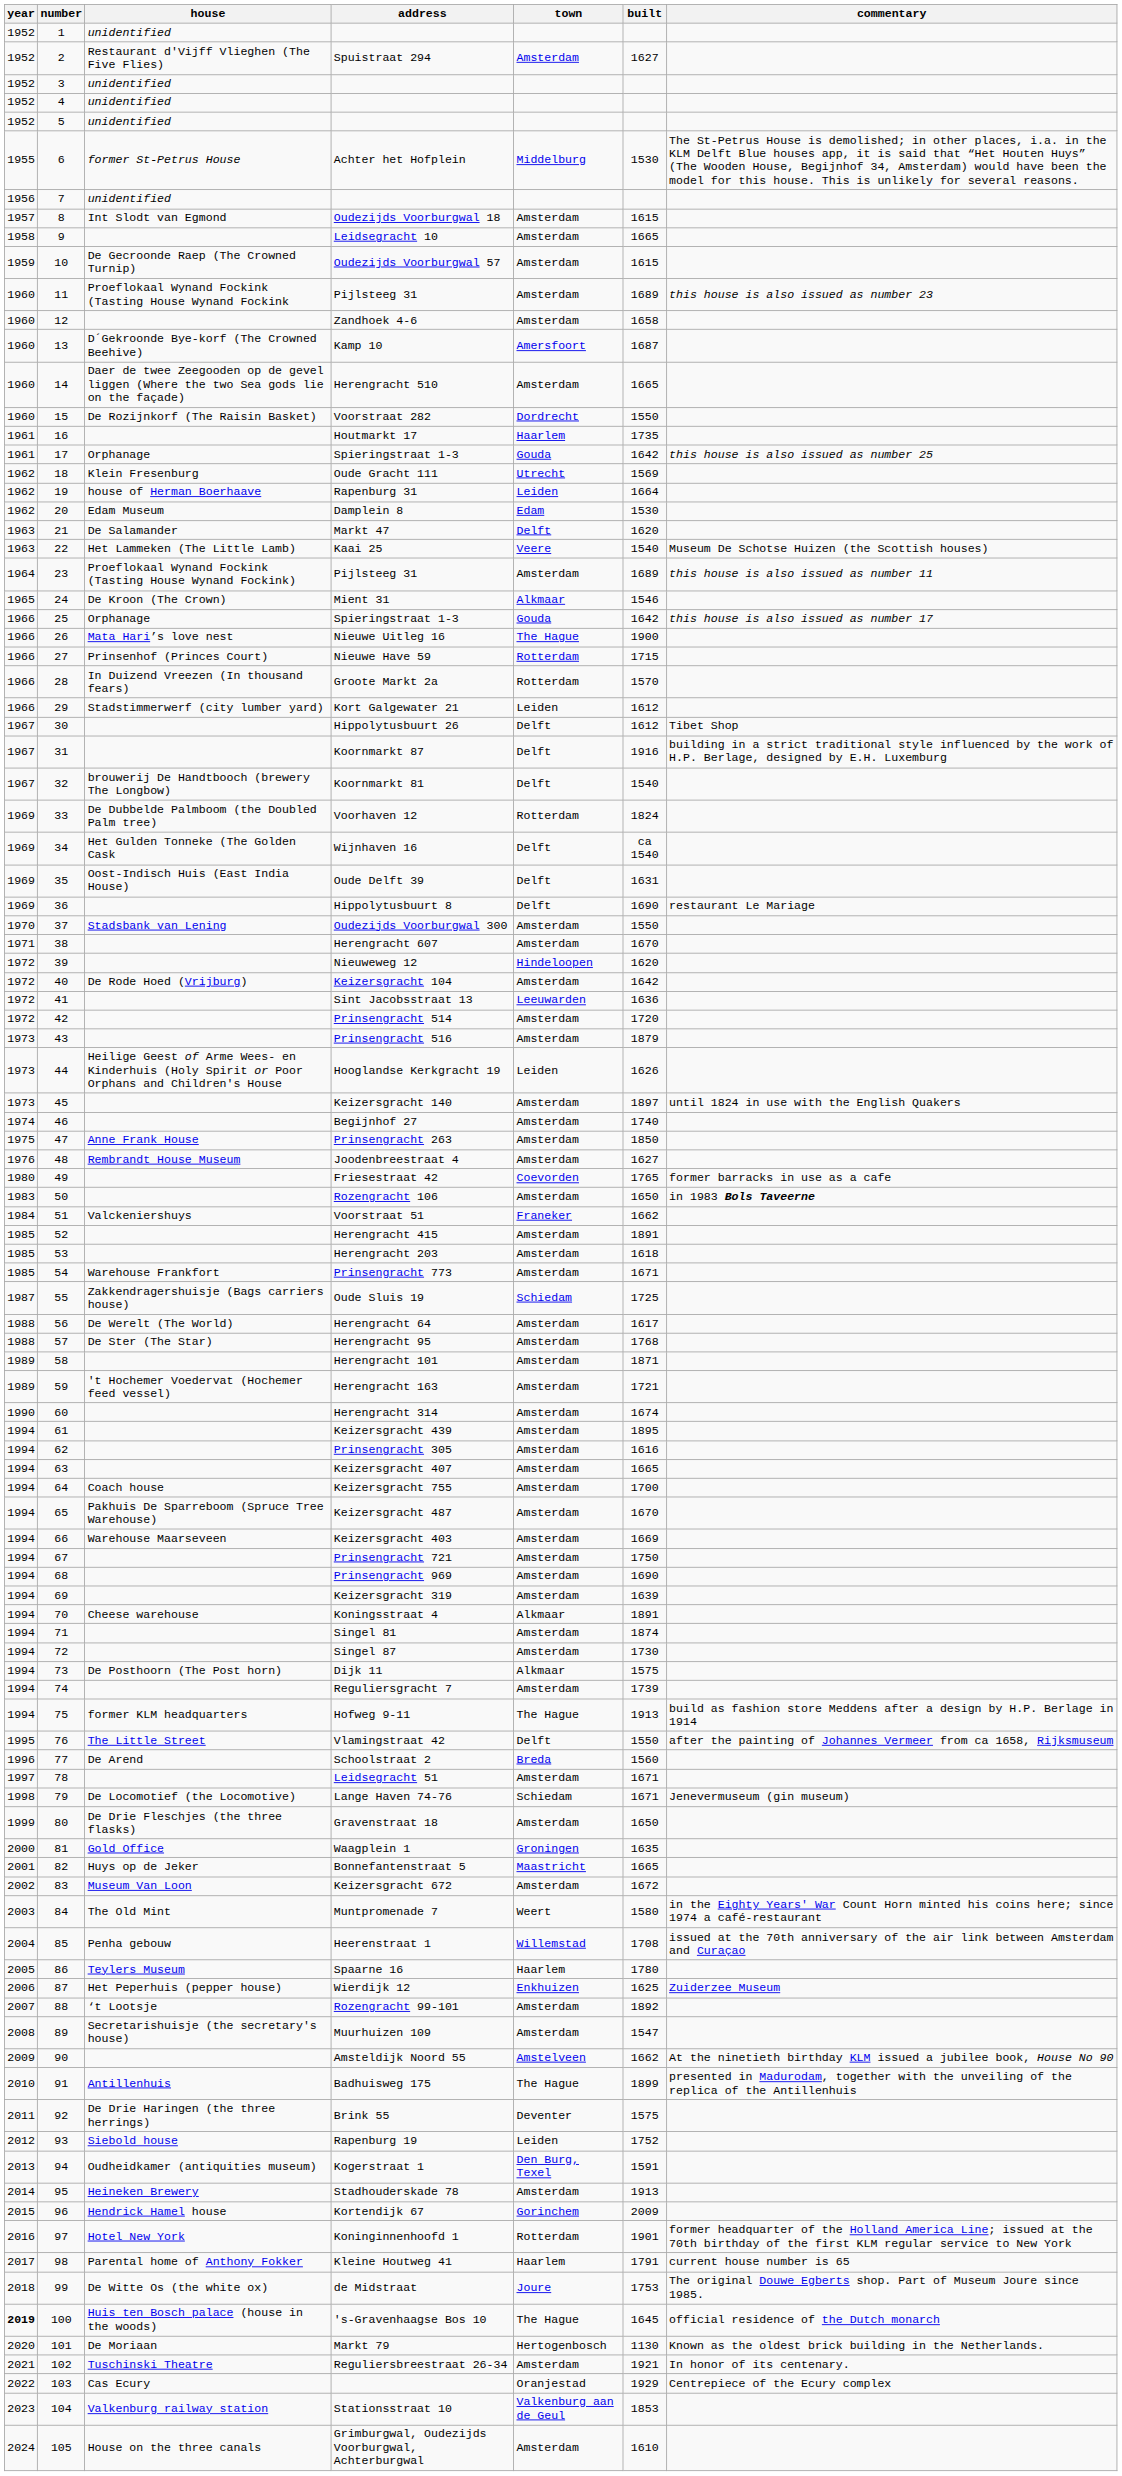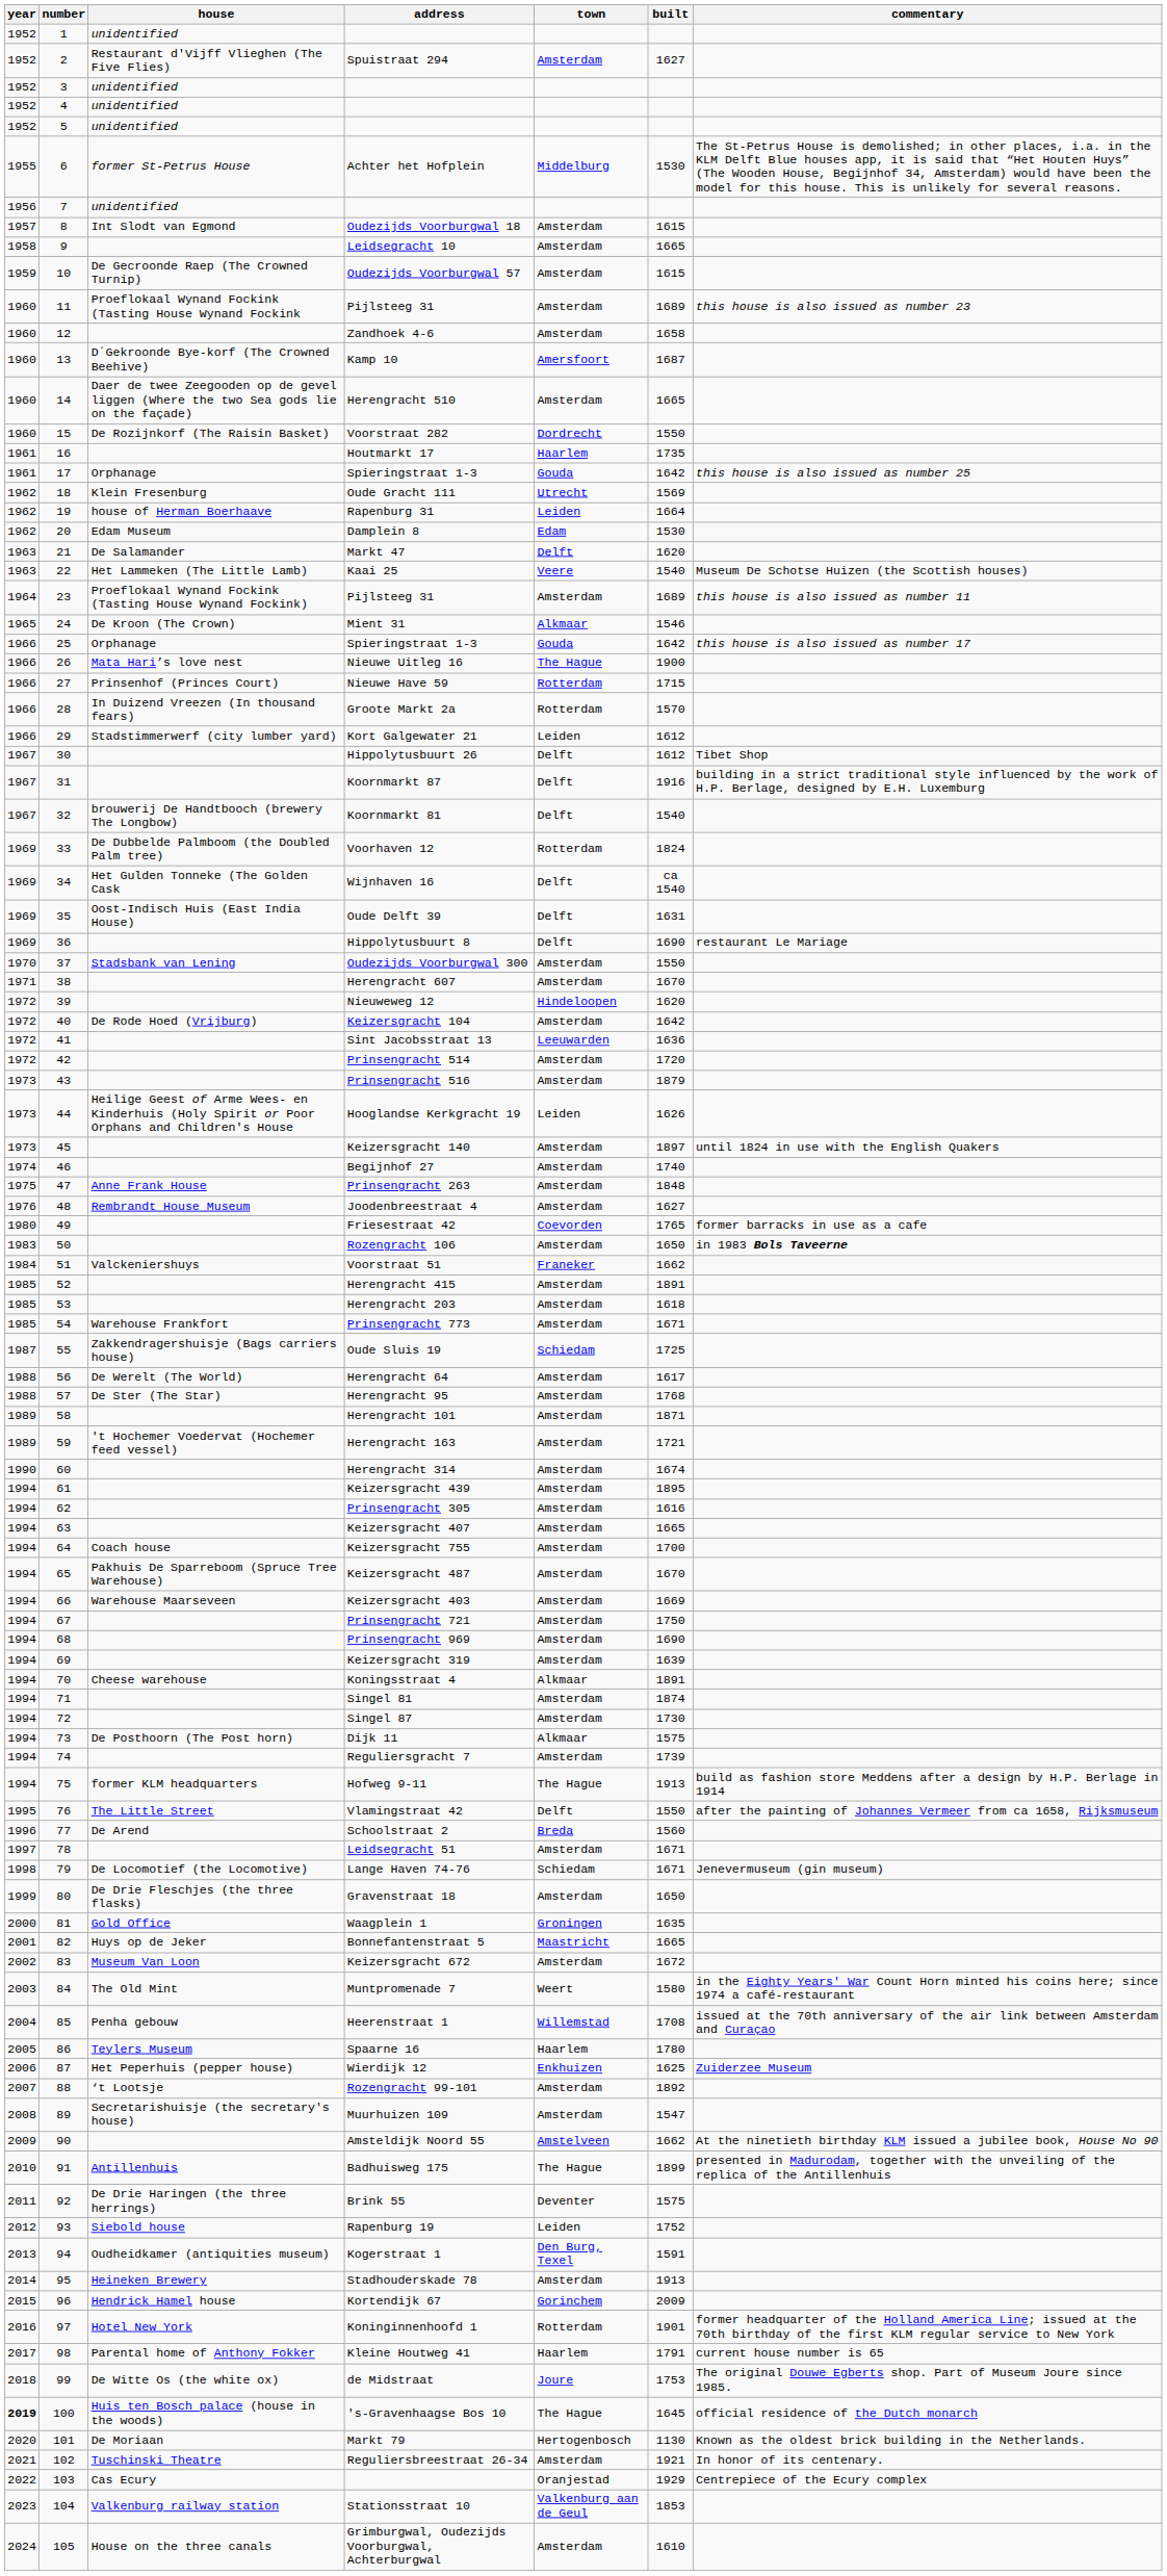Prinsengracht 263 | built: 1850 -> 1848
